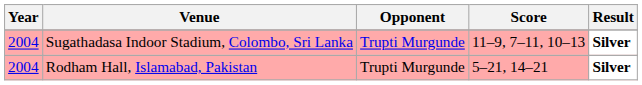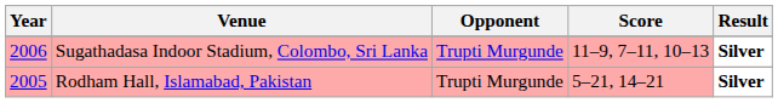Sugathadasa Indoor Stadium, Colombo, Sri Lanka | Year: 2004 -> 2006
Rodham Hall, Islamabad, Pakistan | Year: 2004 -> 2005
